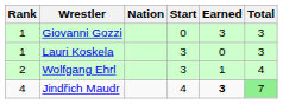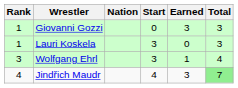Wolfgang Ehrl | Rank: 2 -> 3
Jindřich Maudr | Earned: bold -> normal
